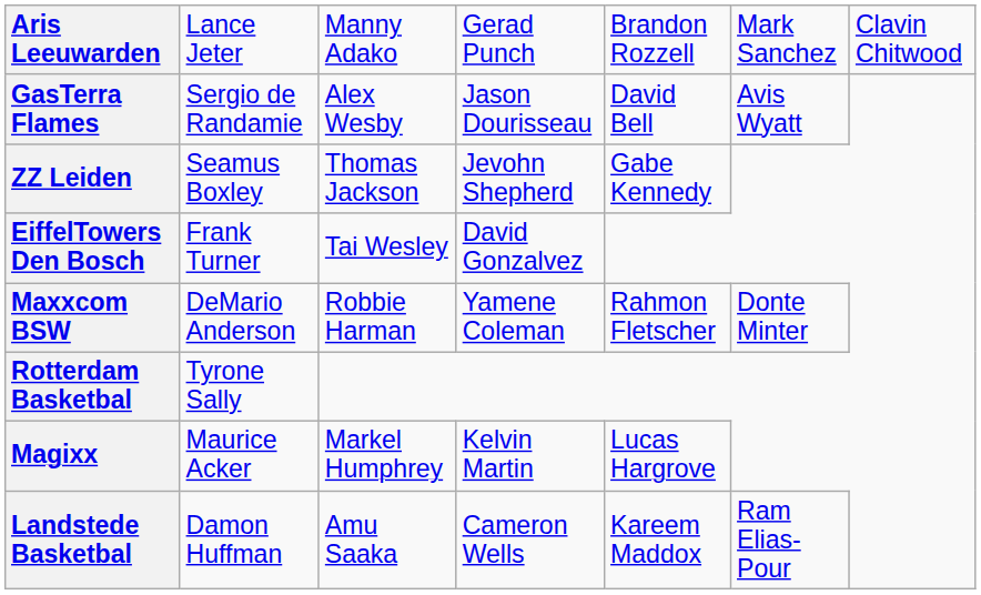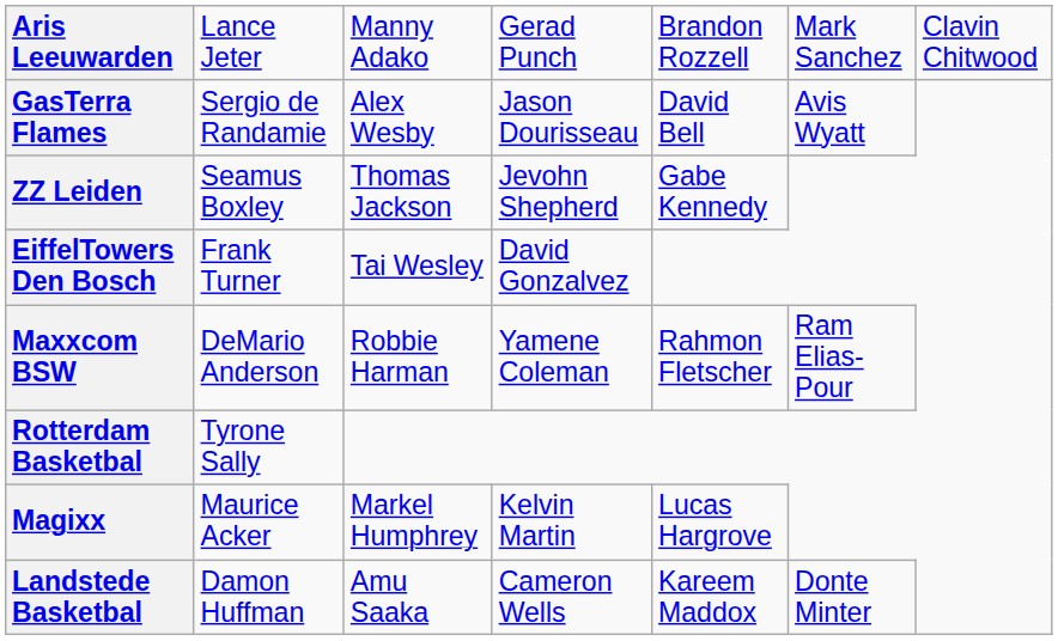Maxxcom BSW | column 6: Donte Minter -> Ram Elias-Pour
Landstede Basketbal | column 6: Ram Elias-Pour -> Donte Minter
